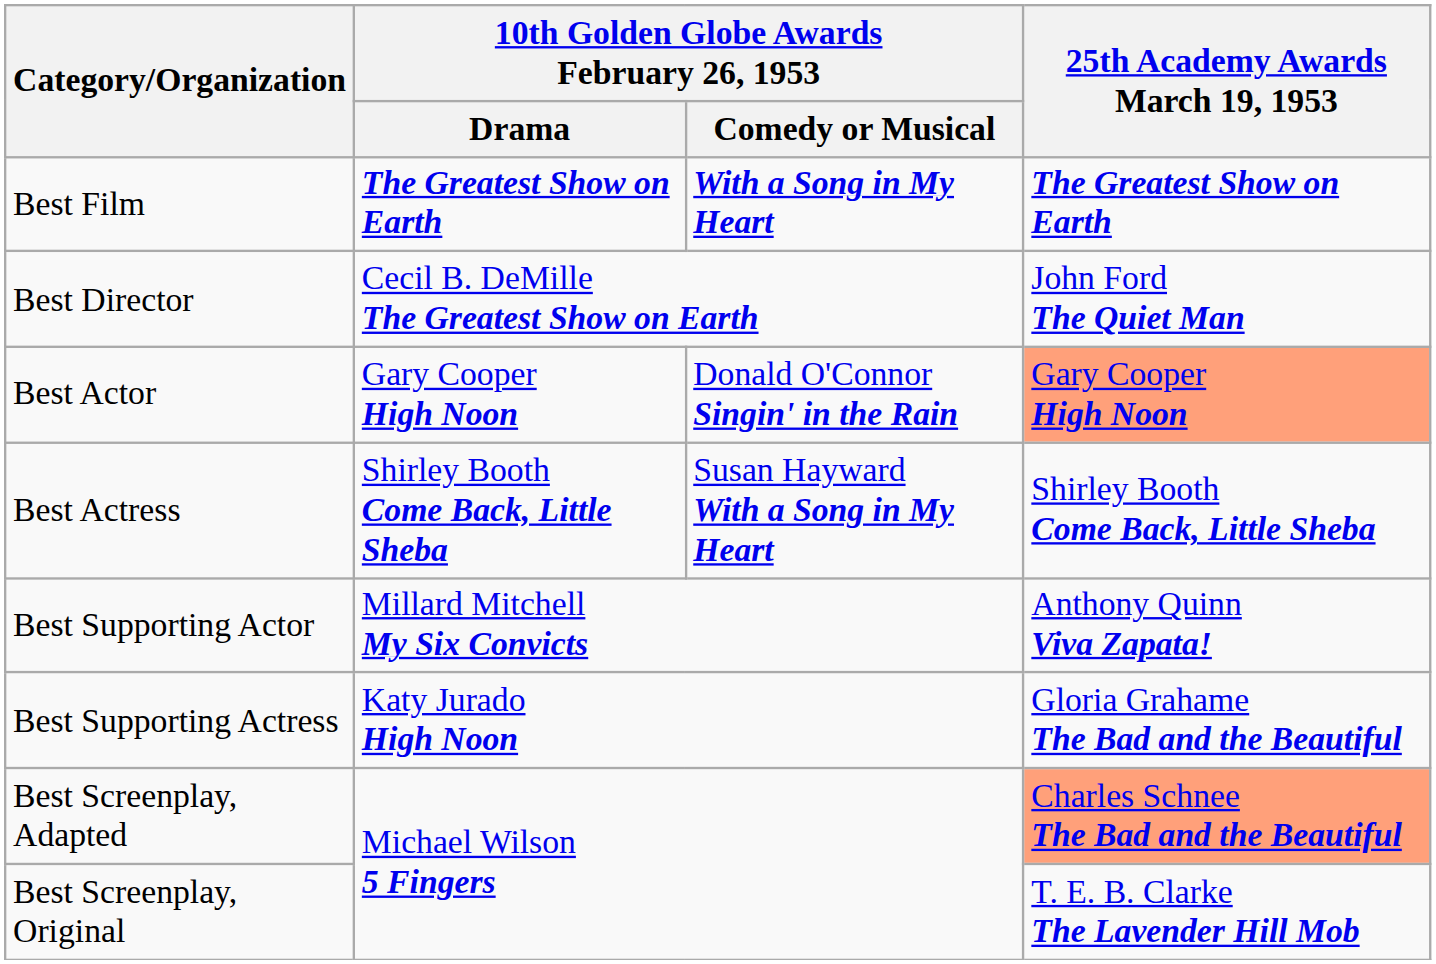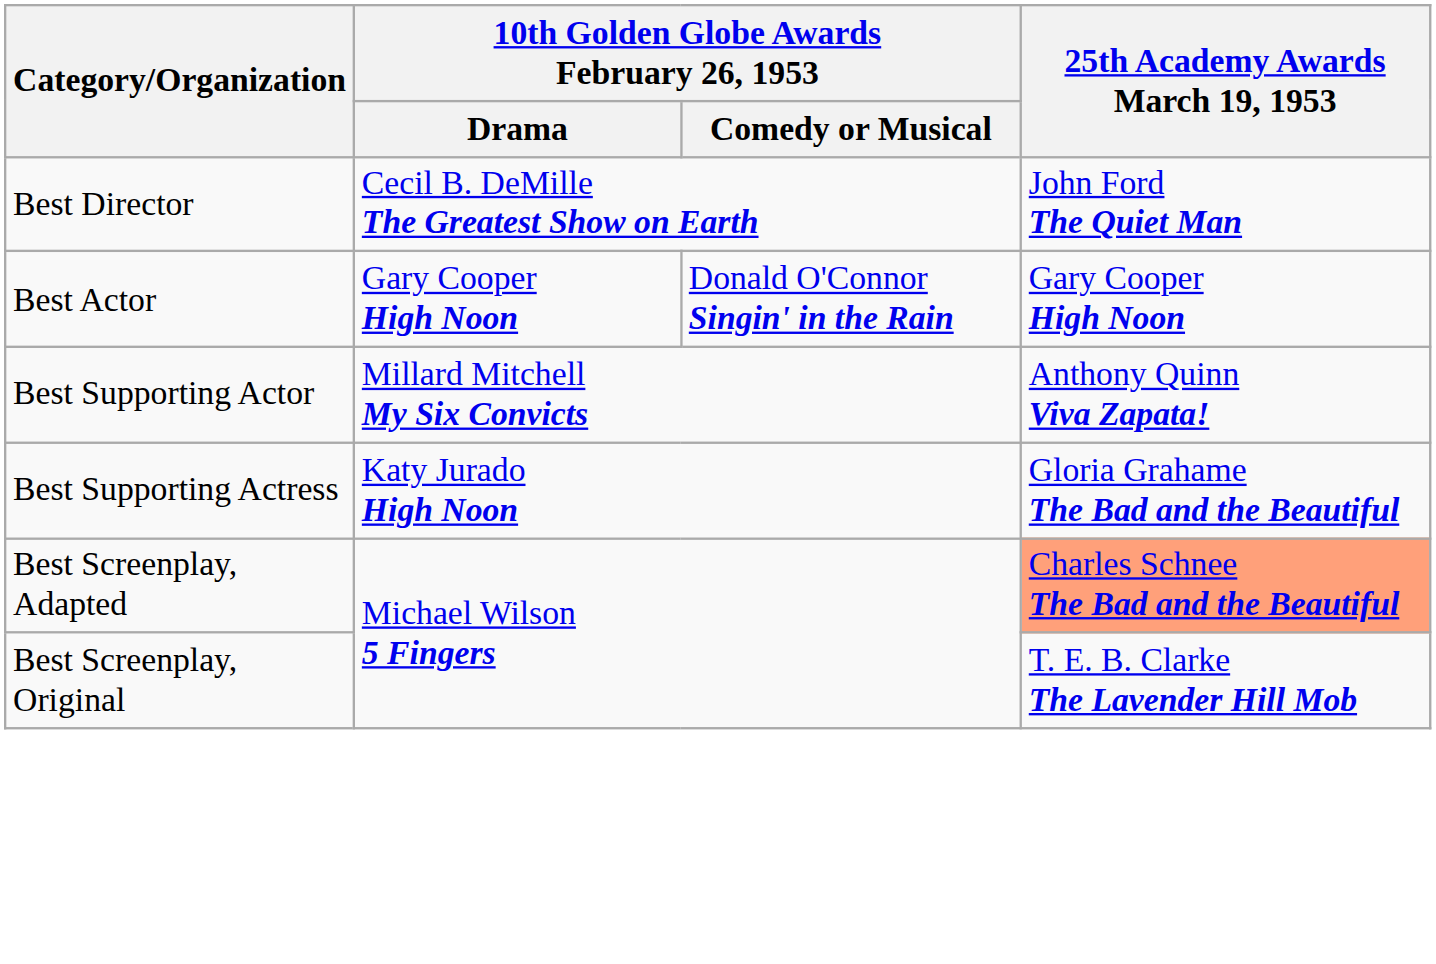- row: Best Film | The Greatest Show on Earth | With a Song in My Heart | The Greatest Show on Earth
Best Actor | 25th Academy Awards March 19, 1953: lightsalmon background -> no background
- row: Best Actress | Shirley Booth Come Back, Little Sheba | Susan Hayward With a Song in My Heart | Shirley Booth Come Back, Little Sheba
